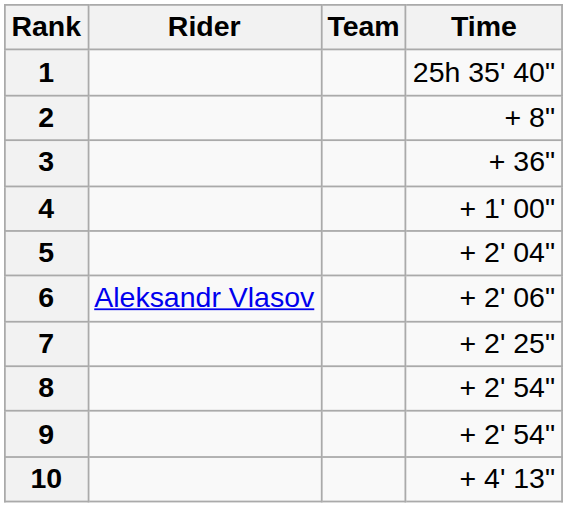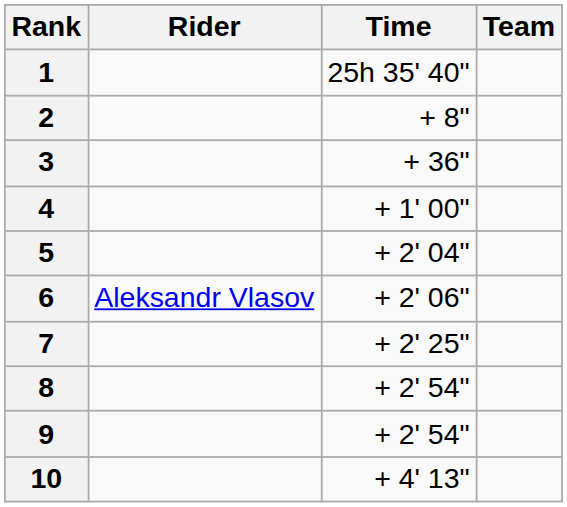columns swapped: Team <-> Time
